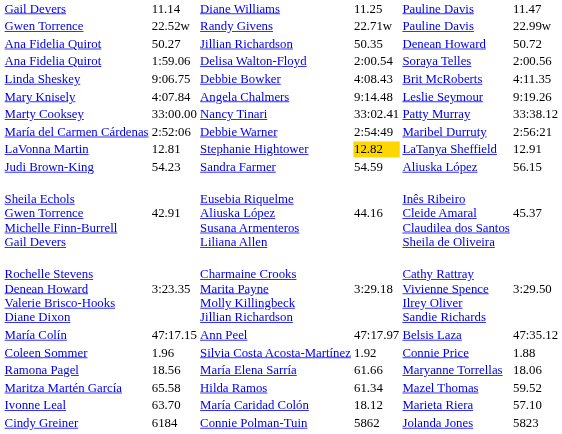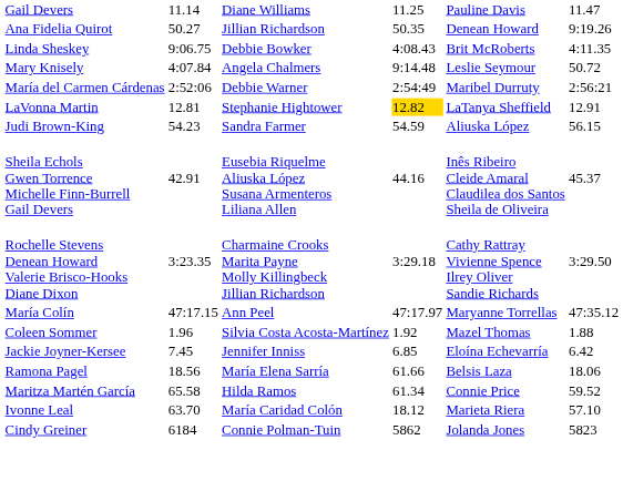- row: Gwen Torrence | 22.52w | Randy Givens | 22.71w | Pauline Davis | 22.99w
Jillian Richardson | column 7: 50.72 -> 9:19.26
- row: Ana Fidelia Quirot | 1:59.06 | Delisa Walton-Floyd | 2:00.54 | Soraya Telles | 2:00.56
Angela Chalmers | column 7: 9:19.26 -> 50.72
- row: Marty Cooksey | 33:00.00 | Nancy Tinari | 33:02.41 | Patty Murray | 33:38.12
Ann Peel | column 6: Belsis Laza -> Maryanne Torrellas
Silvia Costa Acosta-Martínez | column 6: Connie Price -> Mazel Thomas
+ row: Jackie Joyner-Kersee | 7.45 | Jennifer Inniss | 6.85 | Eloína Echevarría | 6.42
María Elena Sarría | column 6: Maryanne Torrellas -> Belsis Laza
Hilda Ramos | column 6: Mazel Thomas -> Connie Price
